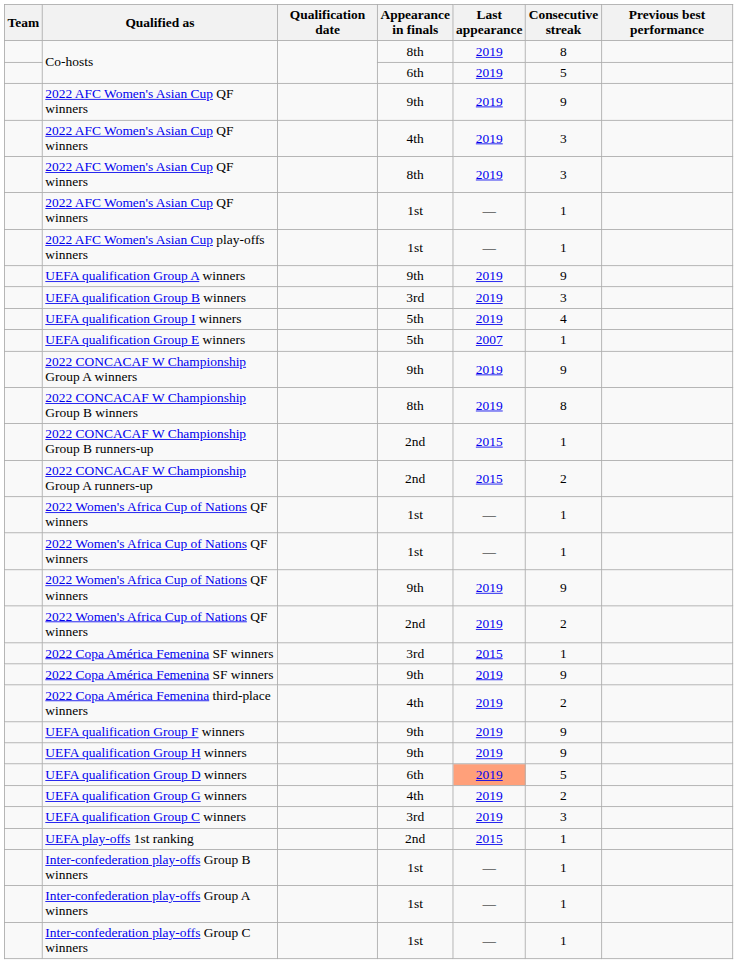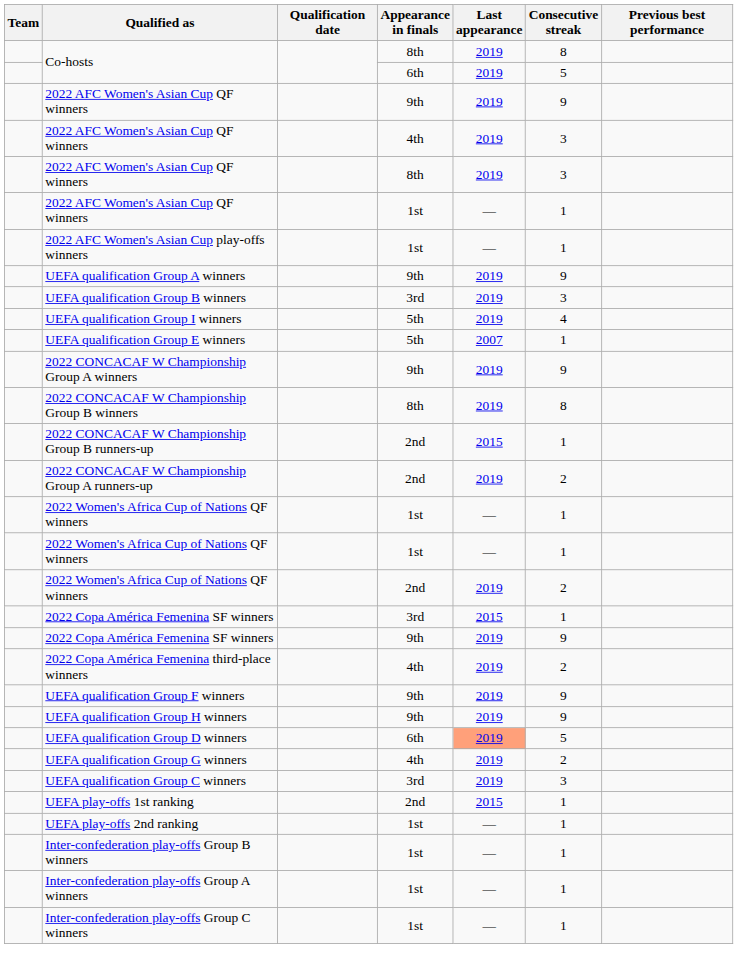2022 CONCACAF W Championship Group A runners-up | Last appearance: 2015 -> 2019
- row: 2022 Women's Africa Cup of Nations QF winners | 9th | 2019 | 9
+ row: UEFA play-offs 2nd ranking | 1st | — | 1
